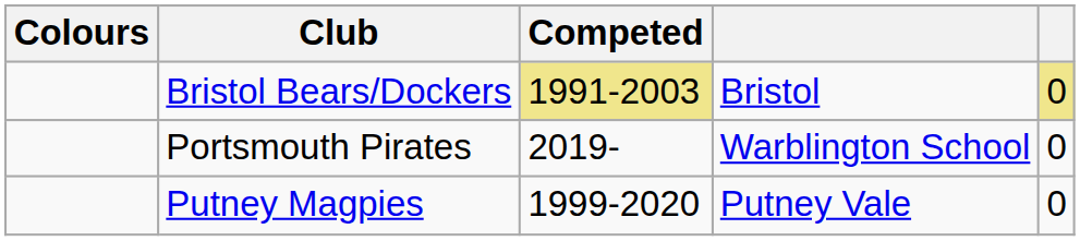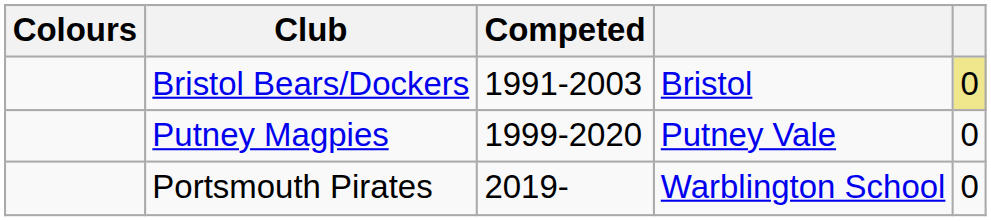Bristol Bears/Dockers | Competed: khaki background -> no background
rows swapped: Portsmouth Pirates <-> Putney Magpies
